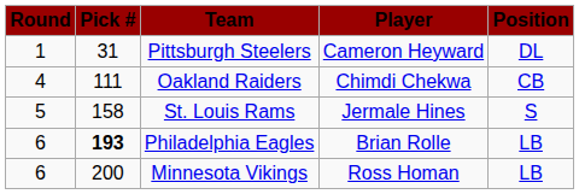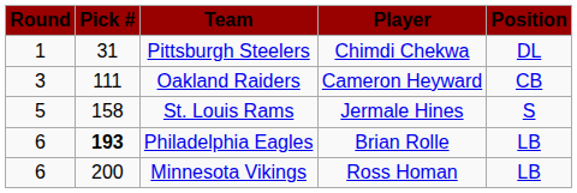Pittsburgh Steelers | Player: Cameron Heyward -> Chimdi Chekwa
Oakland Raiders | Round: 4 -> 3
Oakland Raiders | Player: Chimdi Chekwa -> Cameron Heyward
